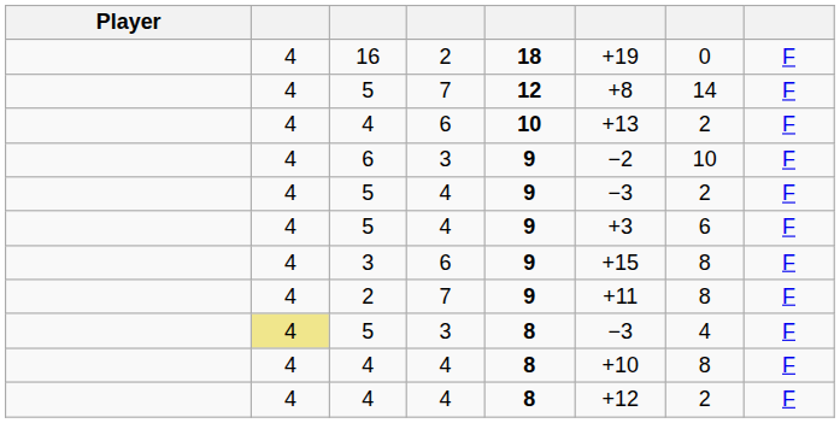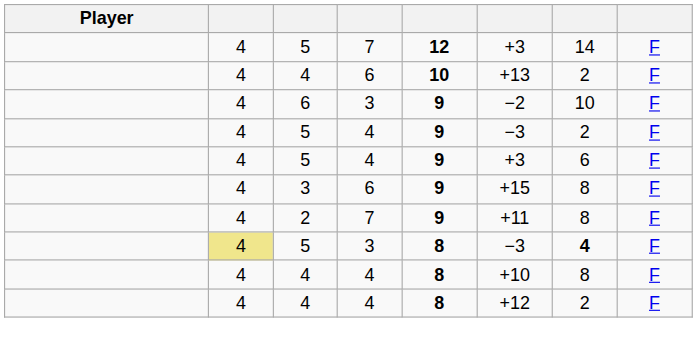- row: 4 | 16 | 2 | 18 | +19 | 0 | F
5 / 7 | column 6: +8 -> +3
5 / 3 | column 7: normal -> bold
